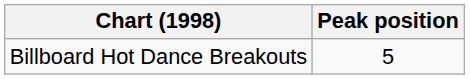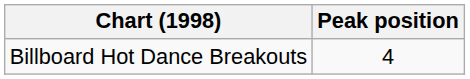Billboard Hot Dance Breakouts | Peak position: 5 -> 4
